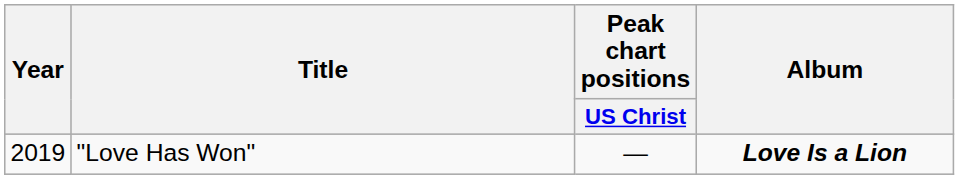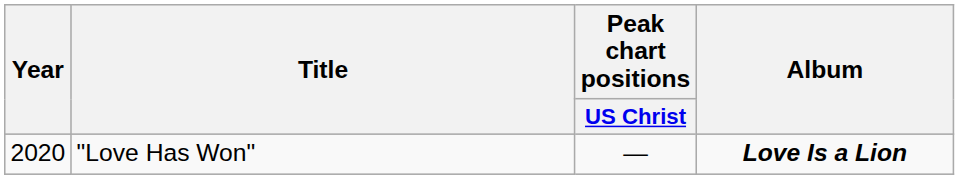"Love Has Won" | Year: 2019 -> 2020
